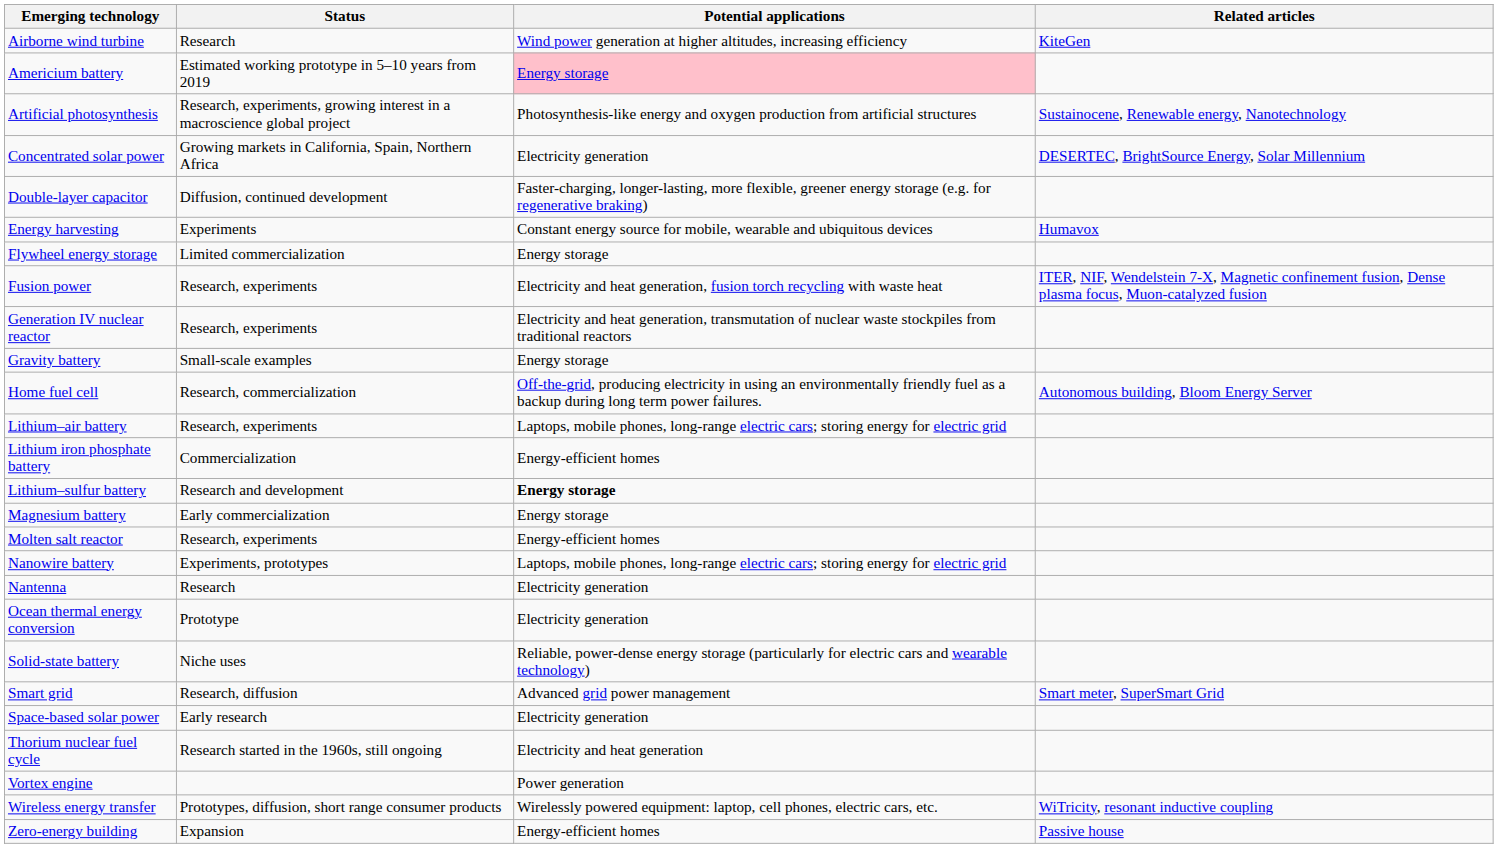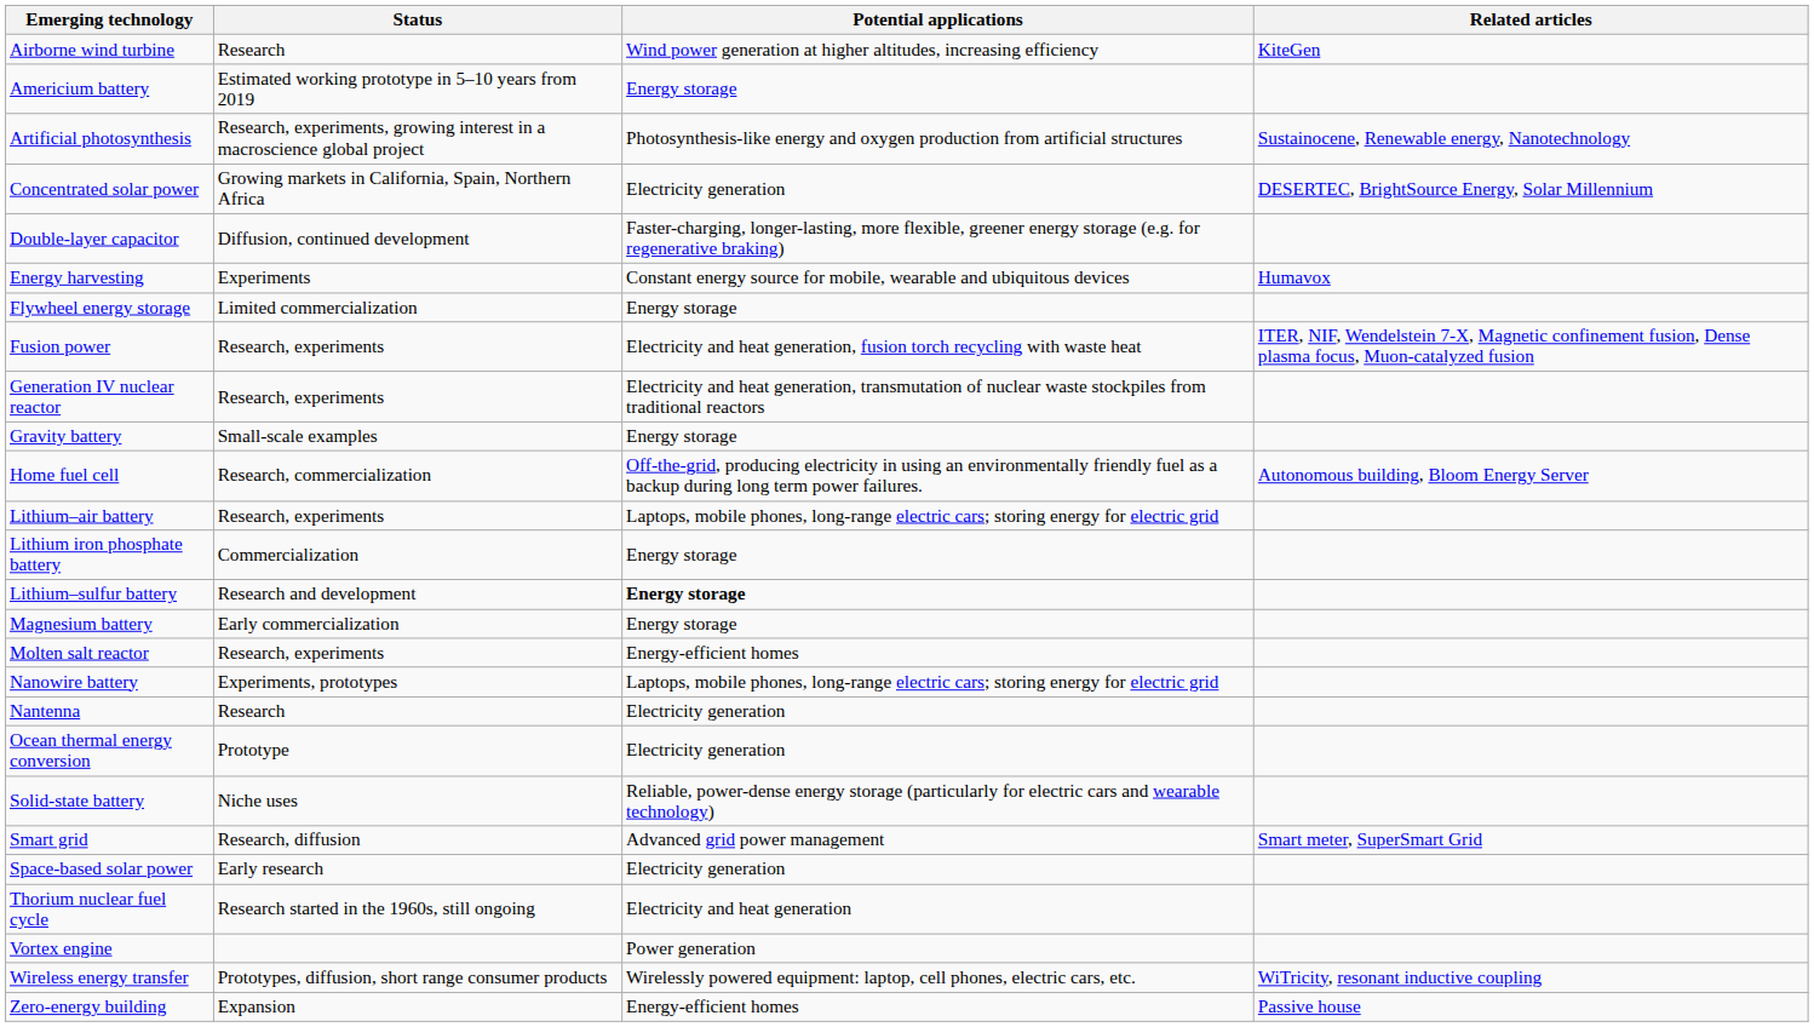Americium battery | Potential applications: pink background -> no background
Lithium iron phosphate battery | Potential applications: Energy-efficient homes -> Energy storage
